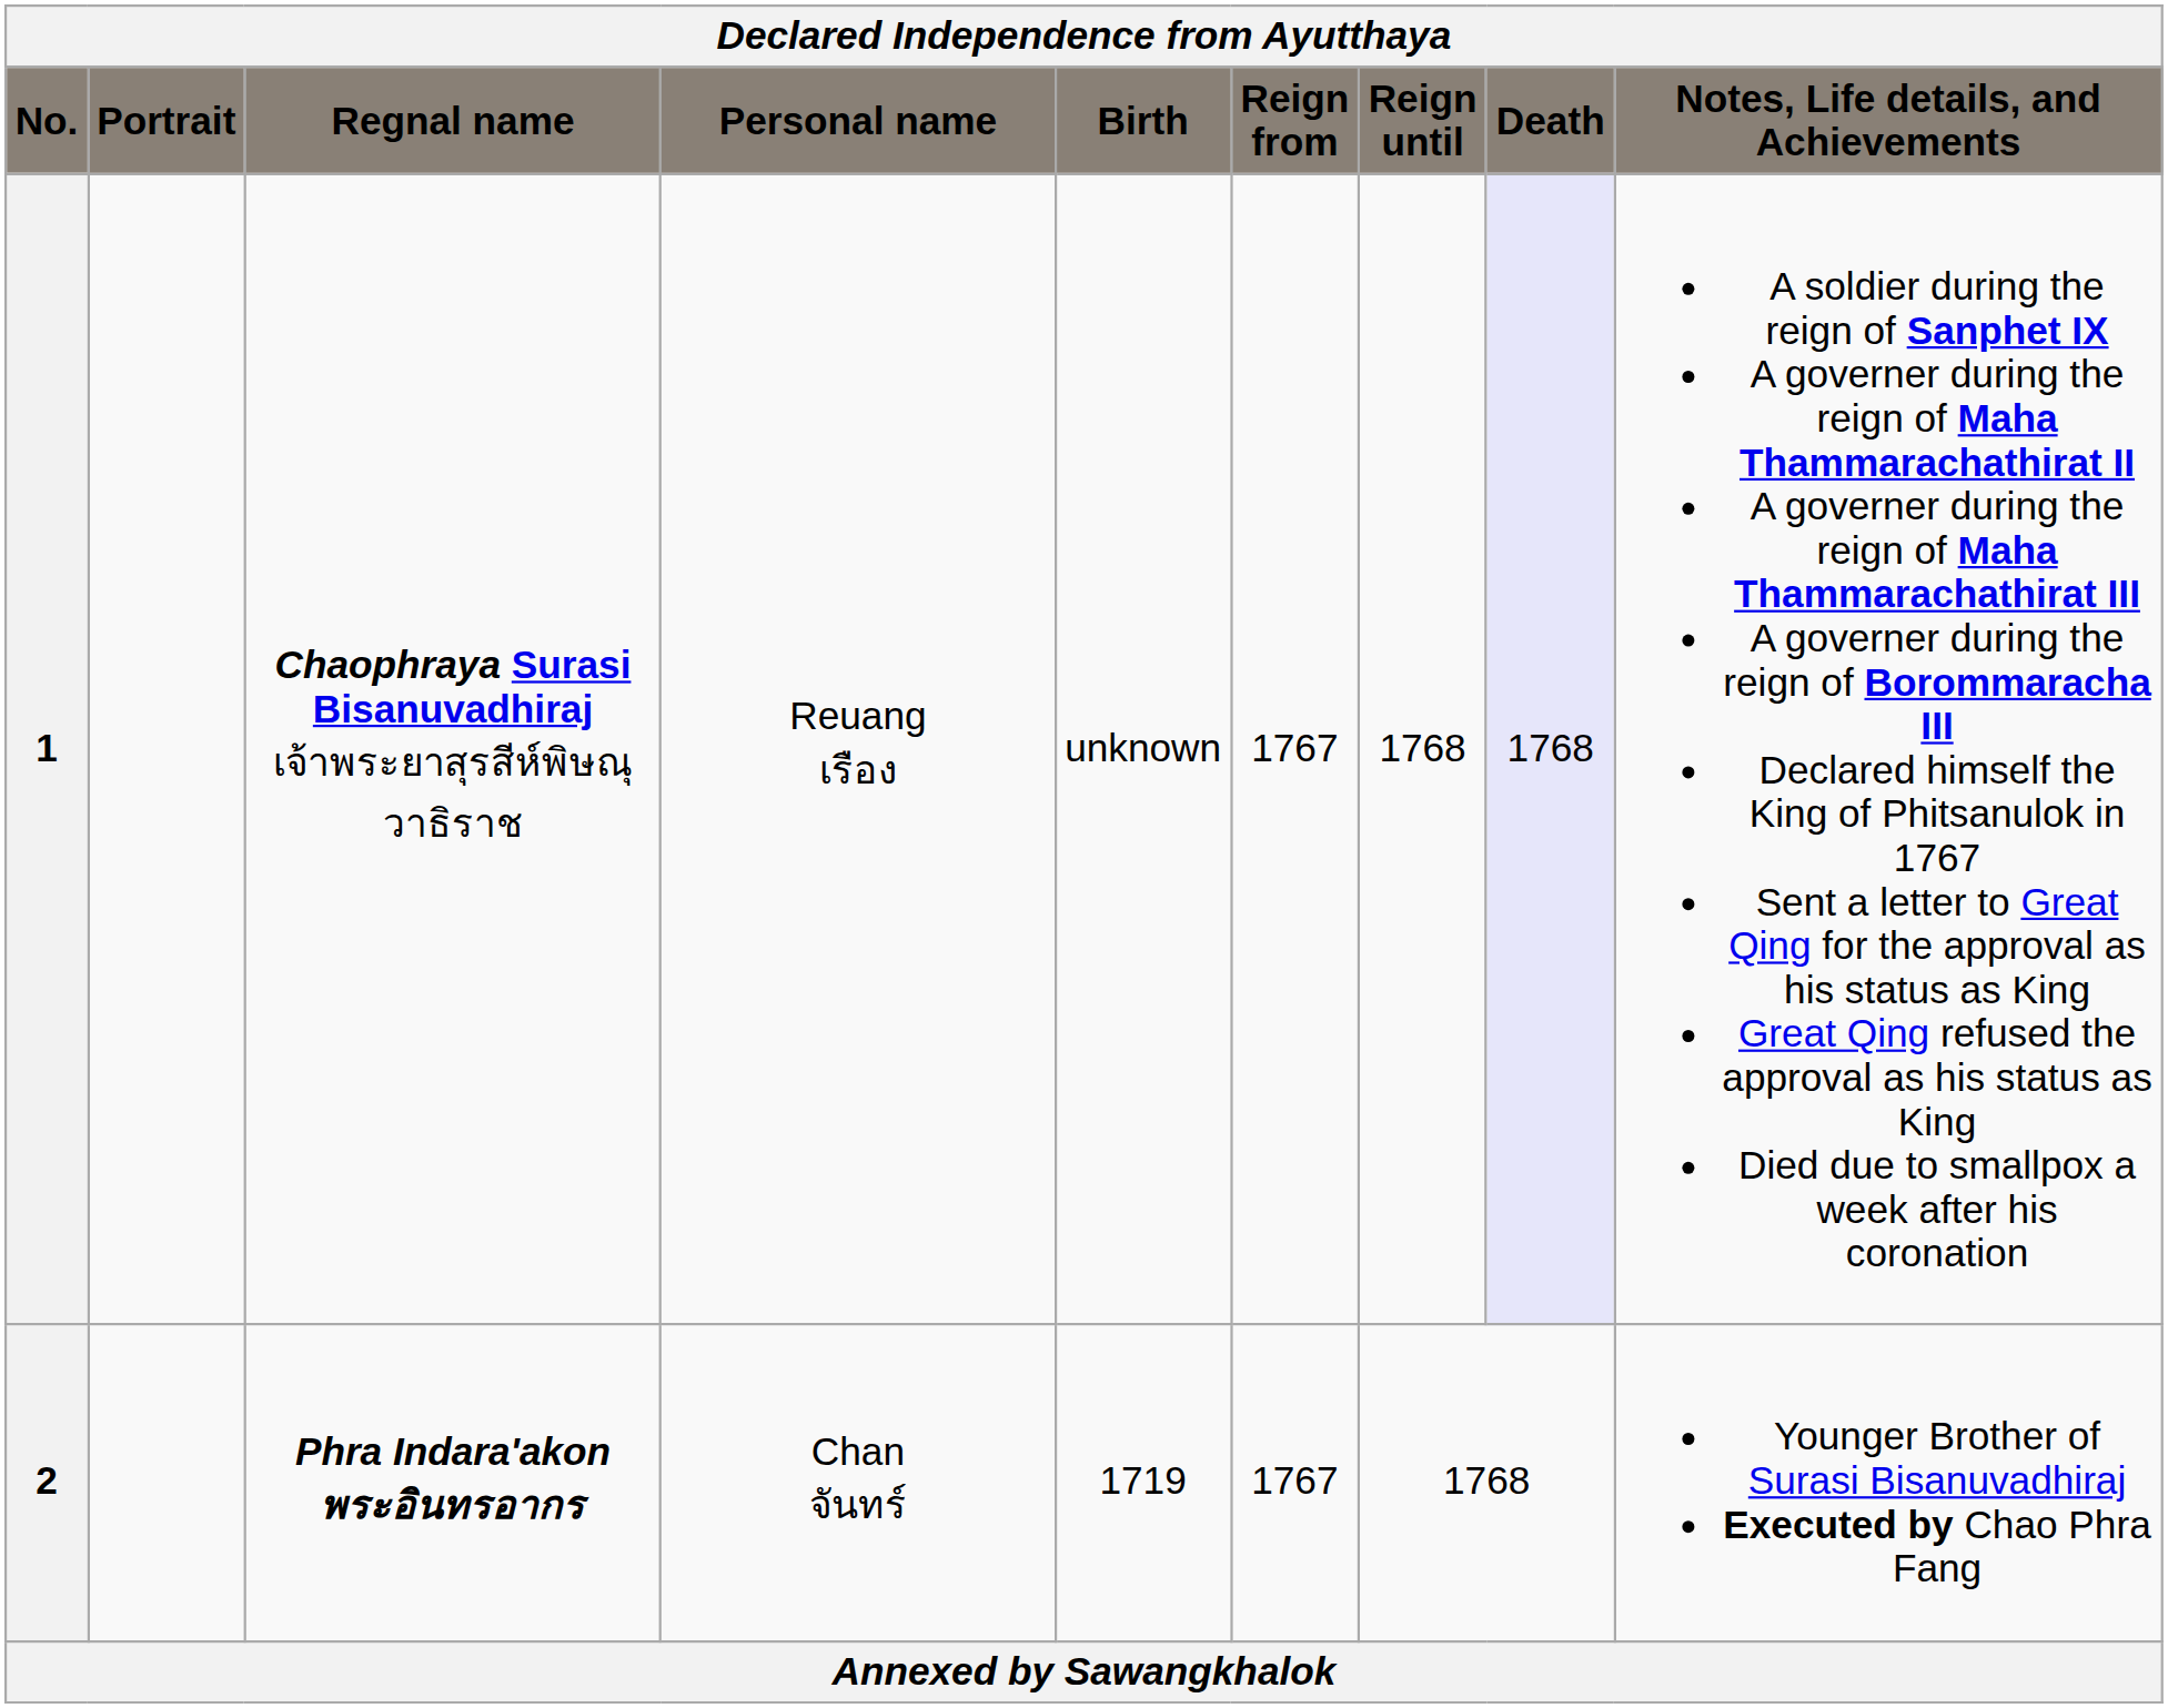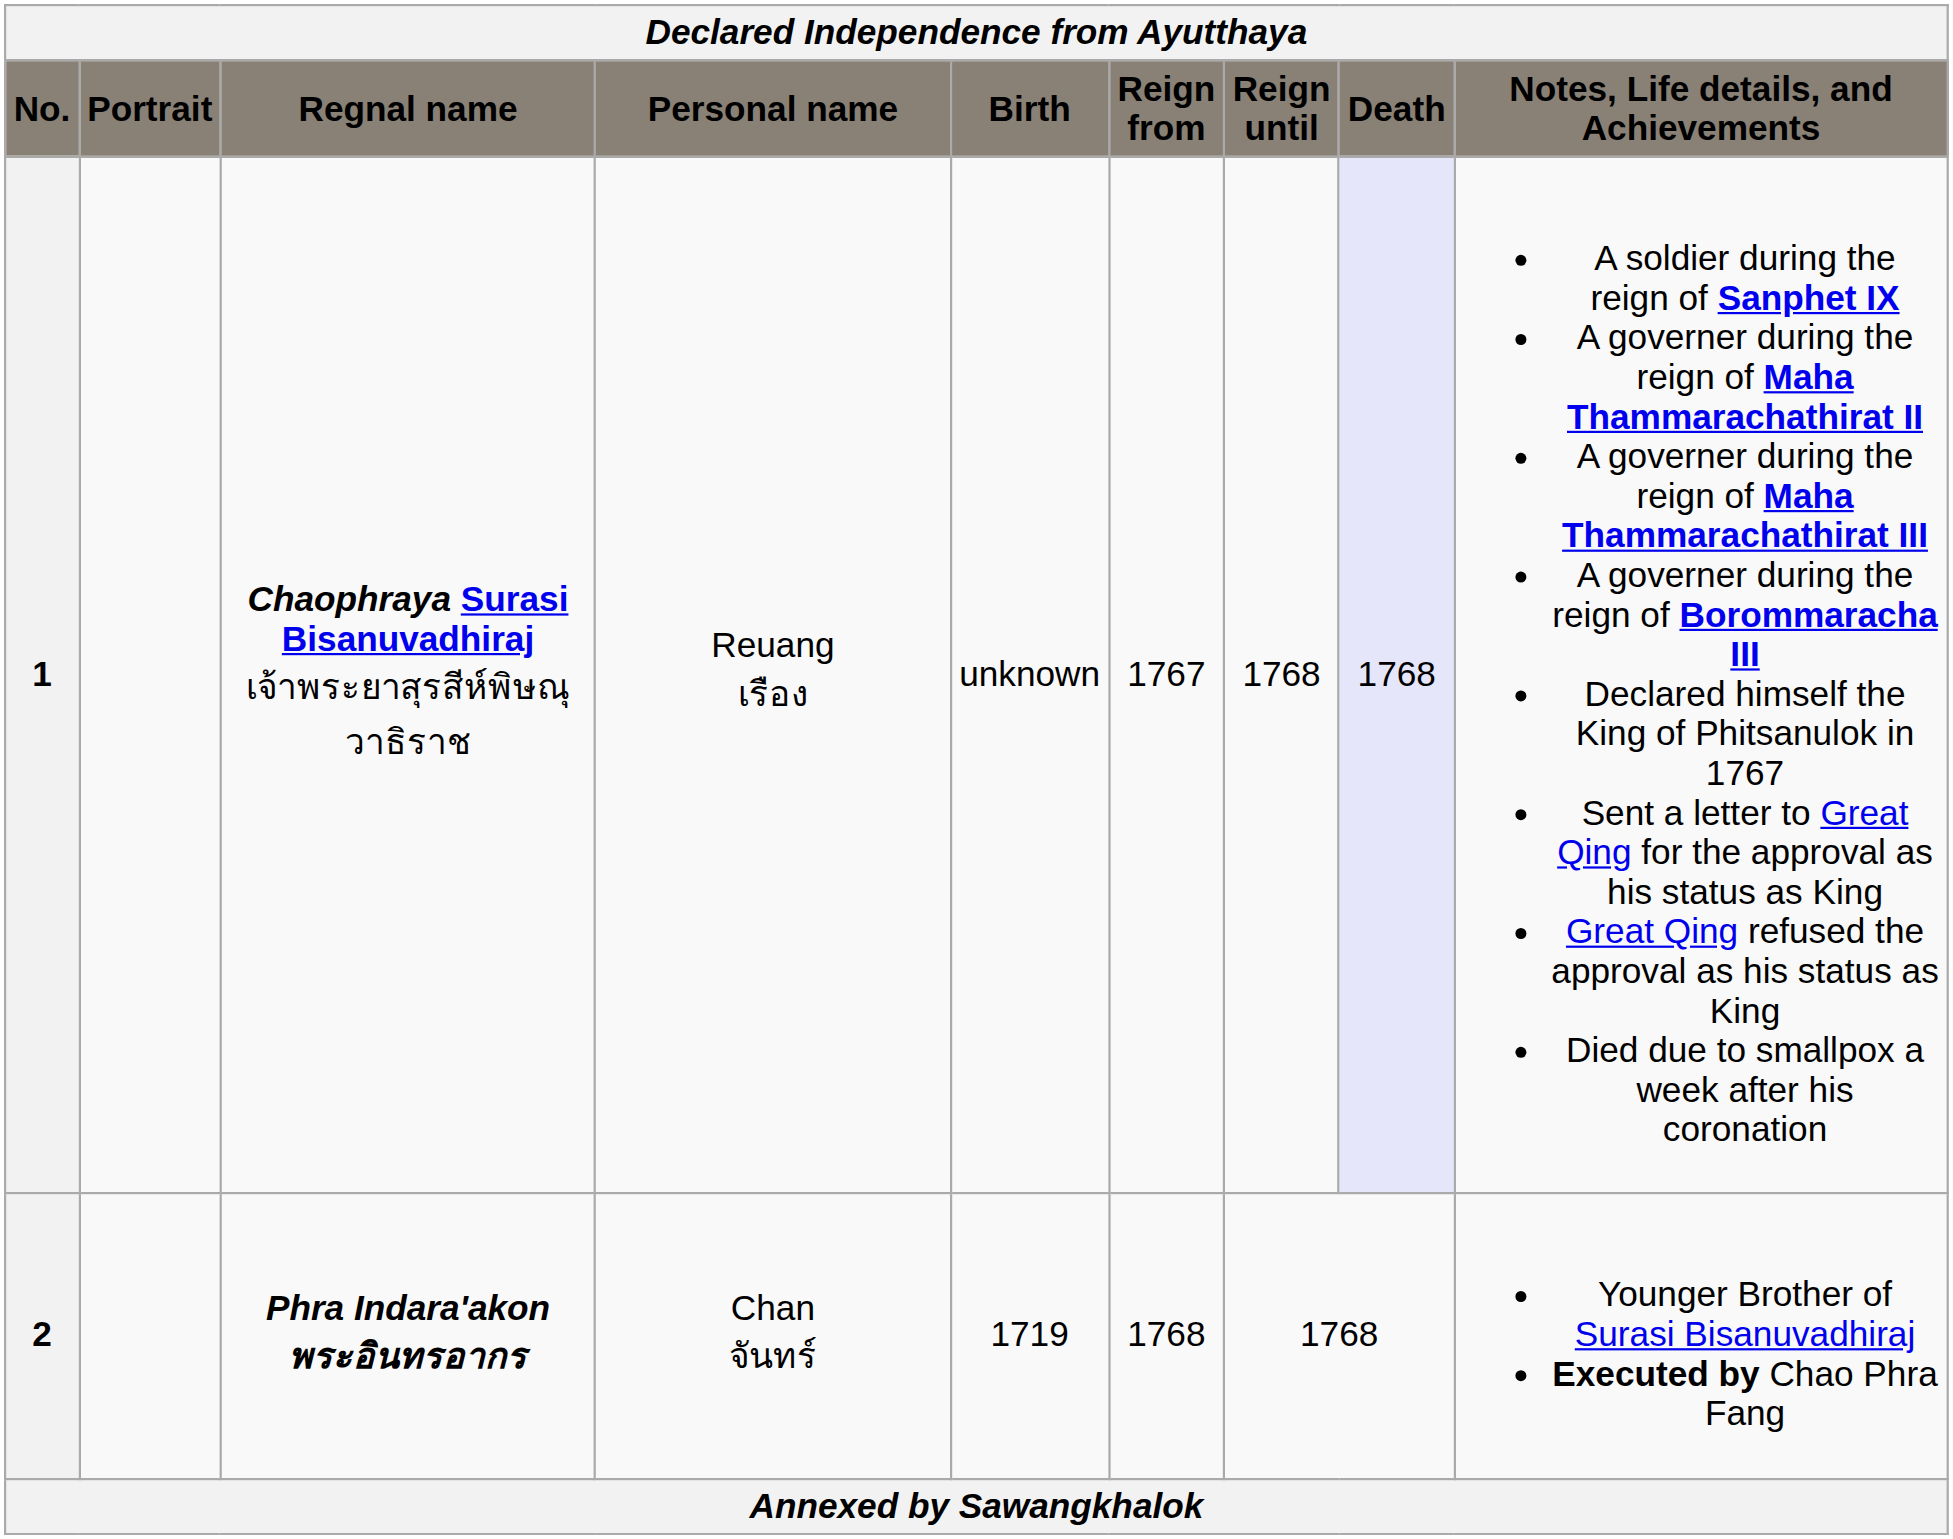2 | Reign from: 1767 -> 1768
